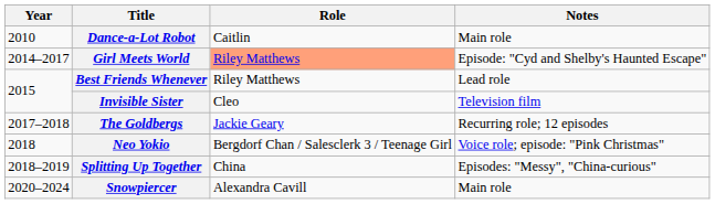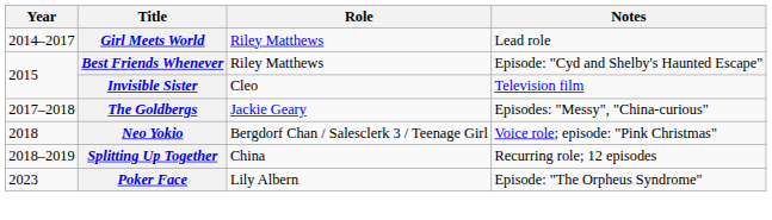- row: 2010 | Dance-a-Lot Robot | Caitlin | Main role
Girl Meets World | Role: lightsalmon background -> no background
Girl Meets World | Notes: Episode: "Cyd and Shelby's Haunted Escape" -> Lead role
Best Friends Whenever | Notes: Lead role -> Episode: "Cyd and Shelby's Haunted Escape"
The Goldbergs | Notes: Recurring role; 12 episodes -> Episodes: "Messy", "China-curious"
Splitting Up Together | Notes: Episodes: "Messy", "China-curious" -> Recurring role; 12 episodes
- row: 2020–2024 | Snowpiercer | Alexandra Cavill | Main role
+ row: 2023 | Poker Face | Lily Albern | Episode: "The Orpheus Syndrome"
